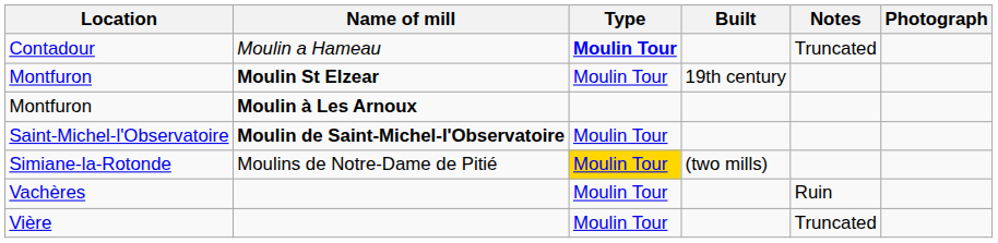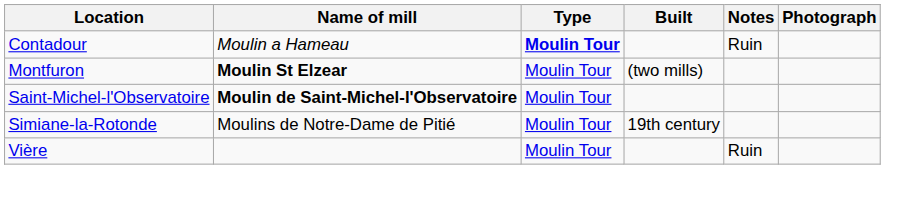Contadour | Notes: Truncated -> Ruin
Montfuron / Moulin St Elzear | Built: 19th century -> (two mills)
- row: Montfuron | Moulin à Les Arnoux
Simiane-la-Rotonde | Type: gold background -> no background
Simiane-la-Rotonde | Built: (two mills) -> 19th century
- row: Vachères | Moulin Tour | Ruin
Vière | Notes: Truncated -> Ruin
